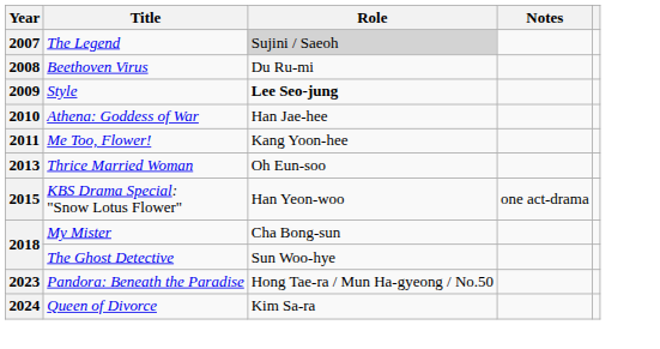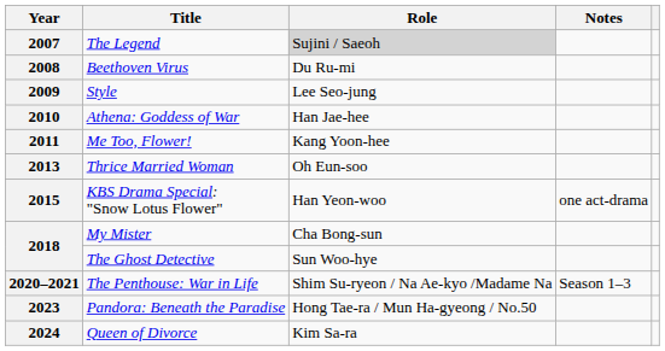2009 | Role: bold -> normal
+ row: 2020–2021 | The Penthouse: War in Life | Shim Su-ryeon / Na Ae-kyo /Madame Na | Season 1–3
